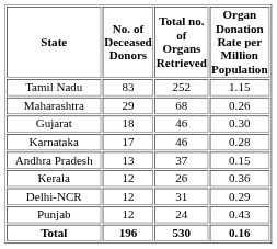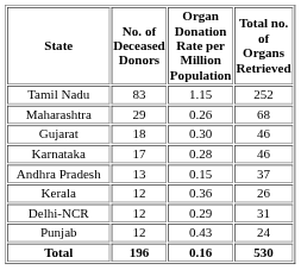columns swapped: Total no. of Organs Retrieved <-> Organ Donation Rate per Million Population
